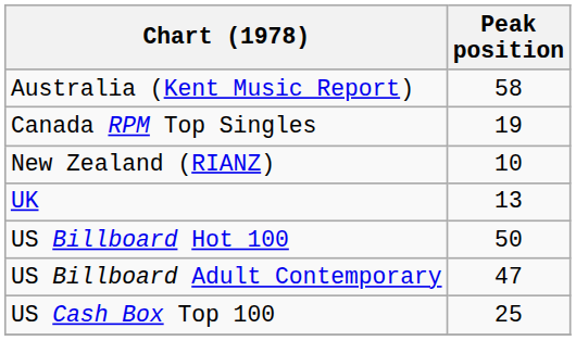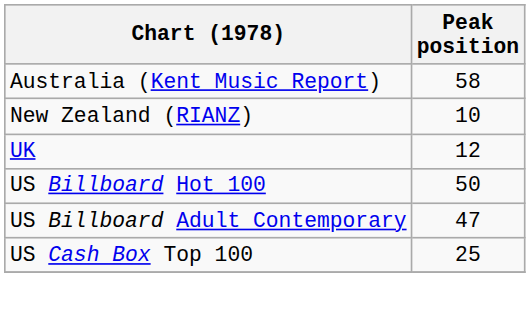- row: Canada RPM Top Singles | 19
UK | Peak position: 13 -> 12
